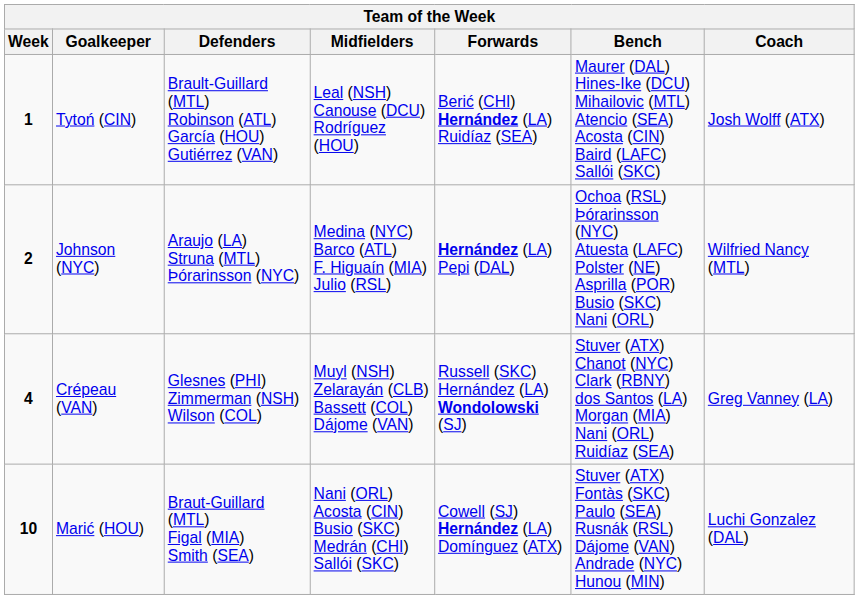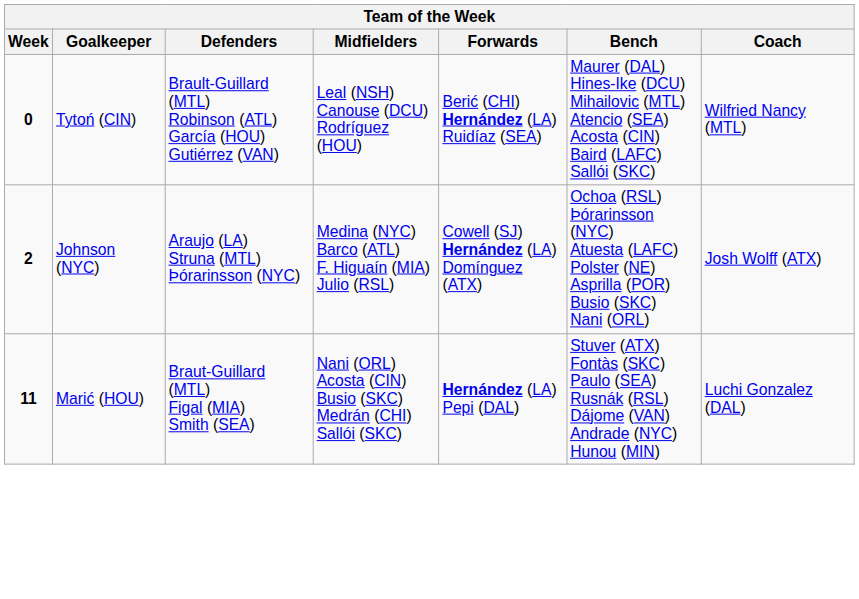Tytoń (CIN) | Week: 1 -> 0
Tytoń (CIN) | Coach: Josh Wolff (ATX) -> Wilfried Nancy (MTL)
Johnson (NYC) | Forwards: Hernández (LA) Pepi (DAL) -> Cowell (SJ) Hernández (LA) Domínguez (ATX)
Johnson (NYC) | Coach: Wilfried Nancy (MTL) -> Josh Wolff (ATX)
- row: 4 | Crépeau (VAN) | Glesnes (PHI) Zimmerman (NSH) Wilson (COL) | Muyl (NSH) Zelarayán (CLB) Bassett (COL) Dájome (VAN) | Russell (SKC) Hernández (LA) Wondolowski (SJ) | Stuver (ATX) Chanot (NYC) Clark (RBNY) dos Santos (LA) Morgan (MIA) Nani (ORL) Ruidíaz (SEA) | Greg Vanney (LA)
Marić (HOU) | Week: 10 -> 11
Marić (HOU) | Forwards: Cowell (SJ) Hernández (LA) Domínguez (ATX) -> Hernández (LA) Pepi (DAL)
